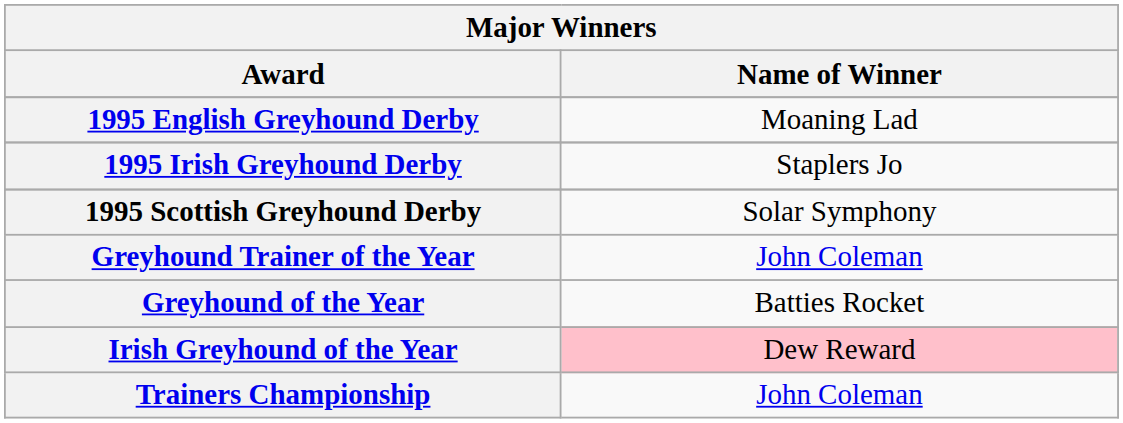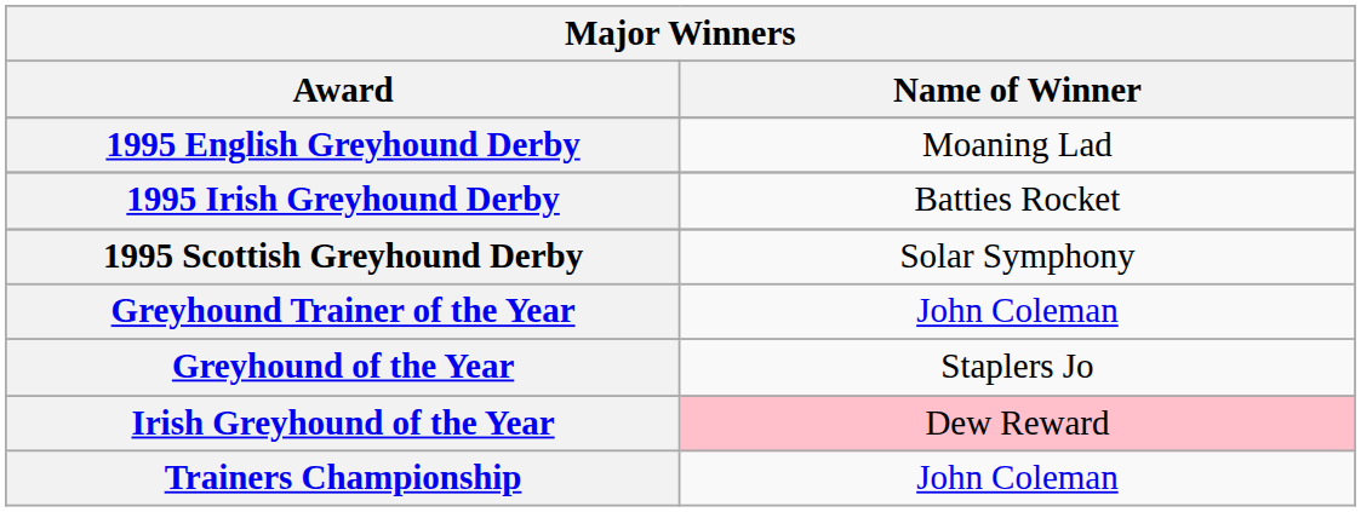1995 Irish Greyhound Derby | Name of Winner: Staplers Jo -> Batties Rocket
Greyhound of the Year | Name of Winner: Batties Rocket -> Staplers Jo
